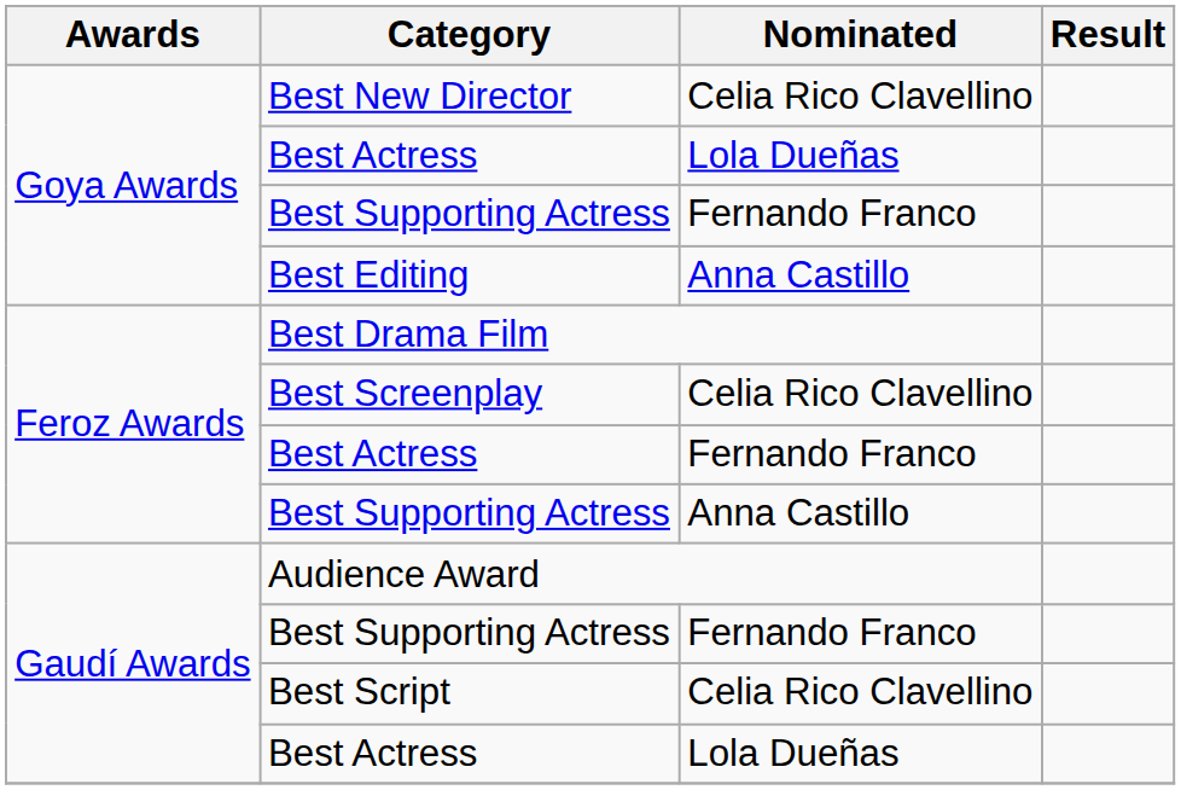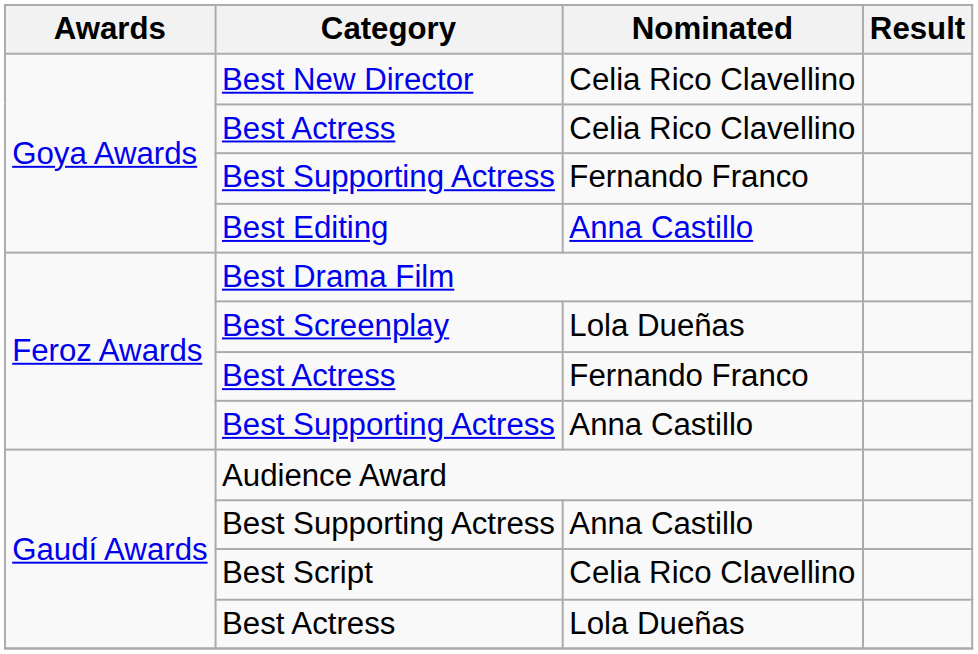Goya Awards / Best Actress | Nominated: Lola Dueñas -> Celia Rico Clavellino
Best Screenplay | Nominated: Celia Rico Clavellino -> Lola Dueñas
Gaudí Awards / Best Supporting Actress | Nominated: Fernando Franco -> Anna Castillo
